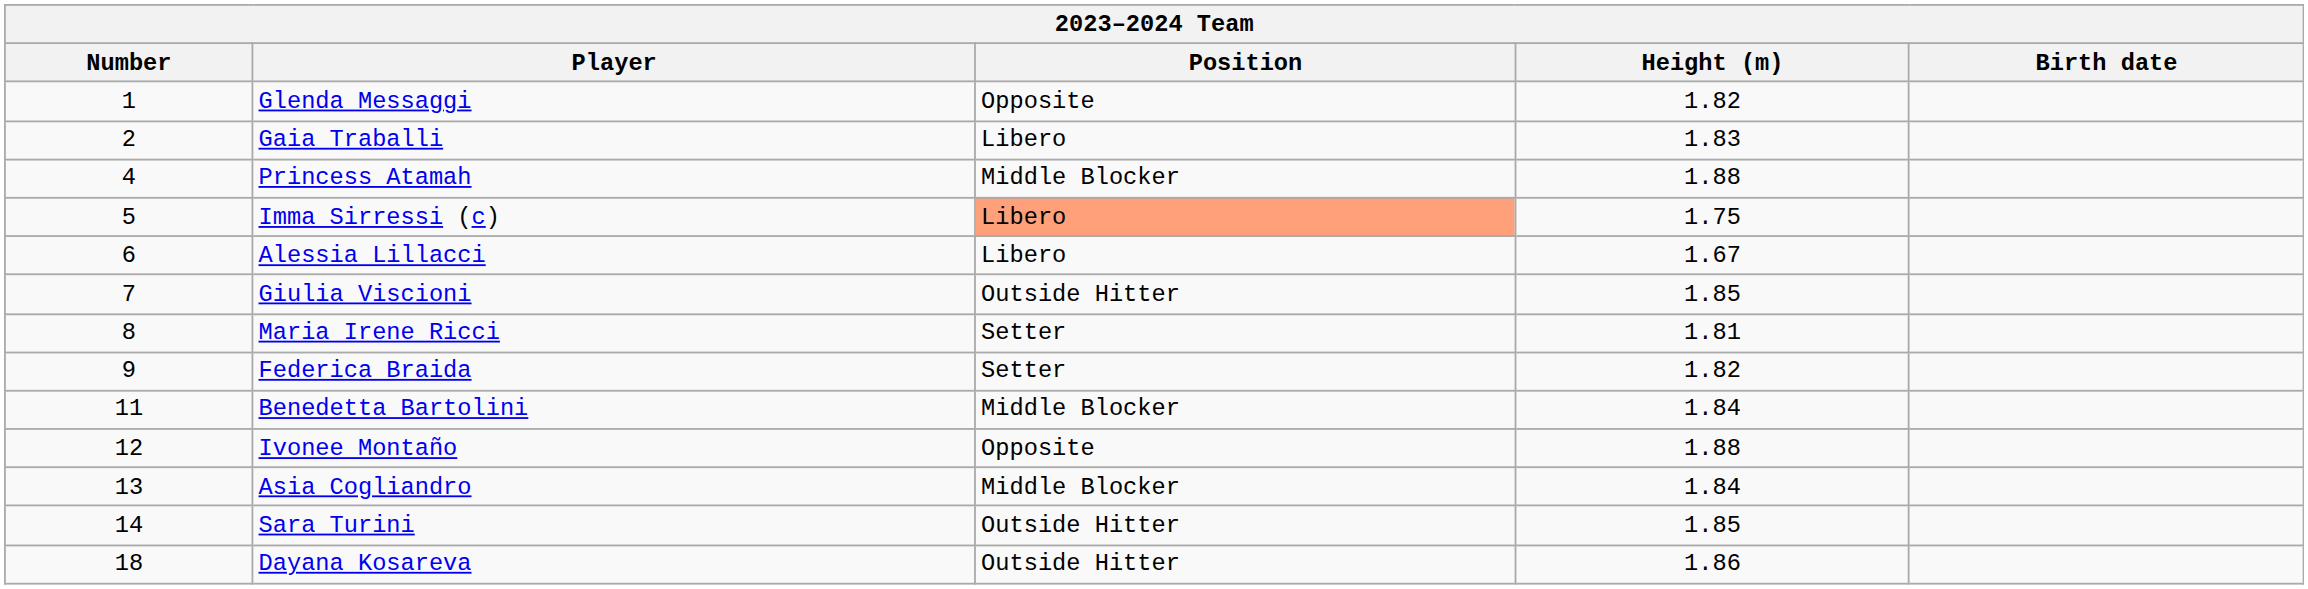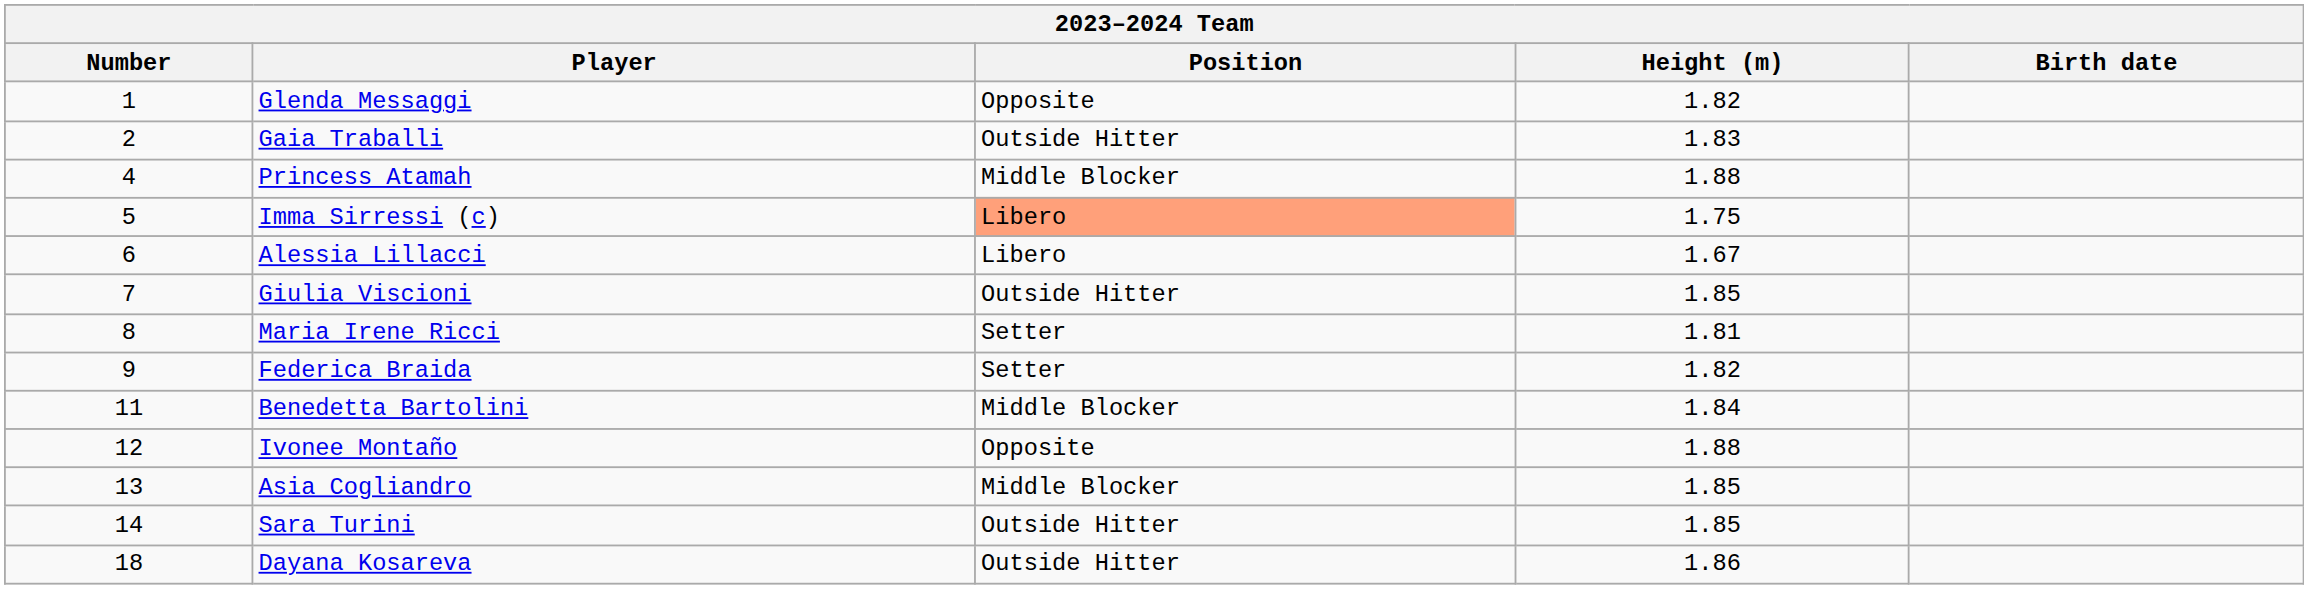Gaia Traballi | Position: Libero -> Outside Hitter
Asia Cogliandro | Height (m): 1.84 -> 1.85
